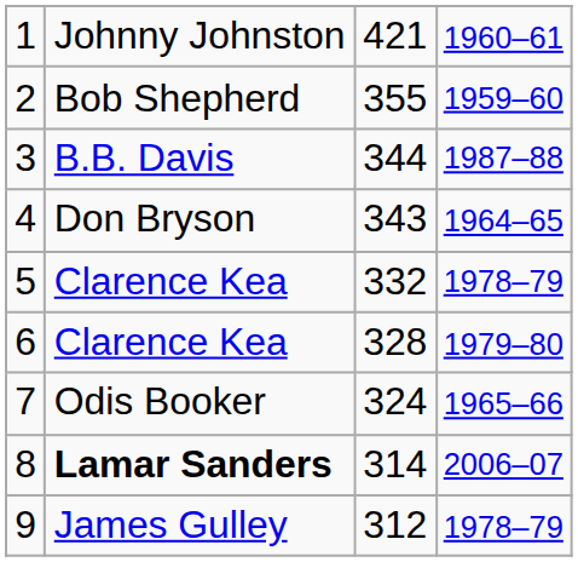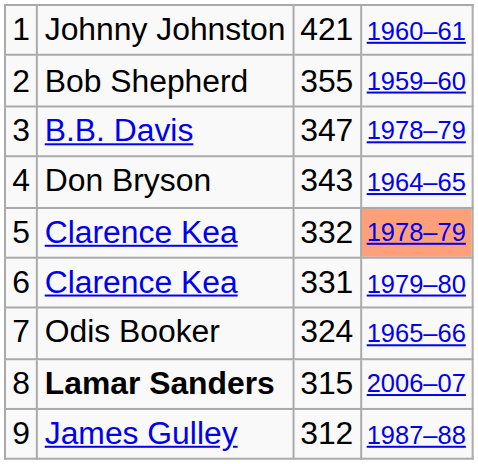3 | column 3: 344 -> 347
3 | column 4: 1987–88 -> 1978–79
5 | column 4: no background -> lightsalmon background
6 | column 3: 328 -> 331
8 | column 3: 314 -> 315
9 | column 4: 1978–79 -> 1987–88
